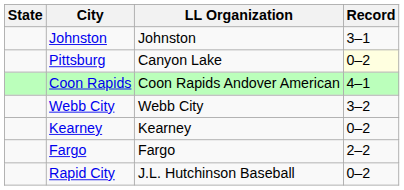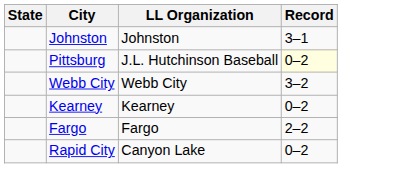Pittsburg | LL Organization: Canyon Lake -> J.L. Hutchinson Baseball
- row: Coon Rapids | Coon Rapids Andover American | 4–1
Rapid City | LL Organization: J.L. Hutchinson Baseball -> Canyon Lake
